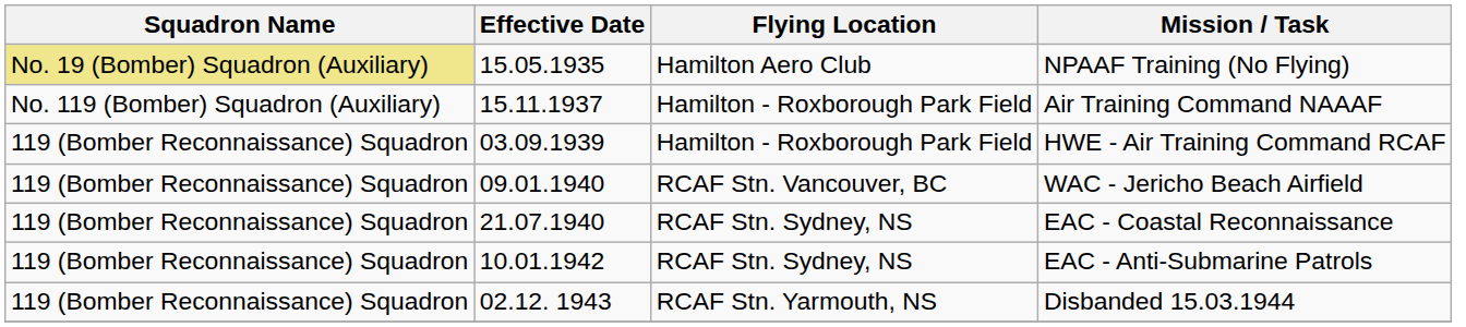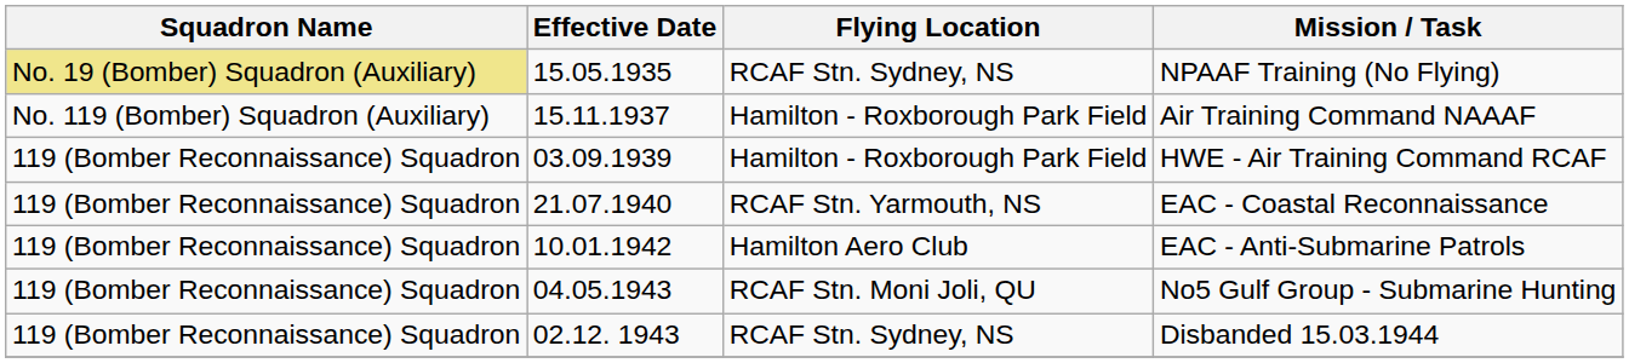NPAAF Training (No Flying) | Flying Location: Hamilton Aero Club -> RCAF Stn. Sydney, NS
- row: 119 (Bomber Reconnaissance) Squadron | 09.01.1940 | RCAF Stn. Vancouver, BC | WAC - Jericho Beach Airfield
EAC - Coastal Reconnaissance | Flying Location: RCAF Stn. Sydney, NS -> RCAF Stn. Yarmouth, NS
EAC - Anti-Submarine Patrols | Flying Location: RCAF Stn. Sydney, NS -> Hamilton Aero Club
+ row: 119 (Bomber Reconnaissance) Squadron | 04.05.1943 | RCAF Stn. Moni Joli, QU | No5 Gulf Group - Submarine Hunting
Disbanded 15.03.1944 | Flying Location: RCAF Stn. Yarmouth, NS -> RCAF Stn. Sydney, NS
